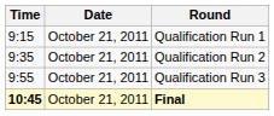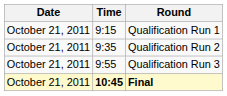columns swapped: Date <-> Time
